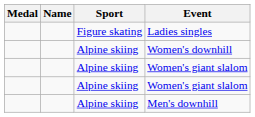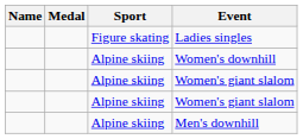columns swapped: Medal <-> Name
